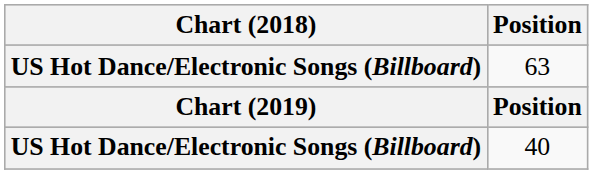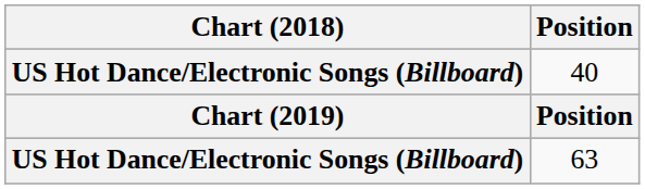rows swapped: 40 <-> 63
